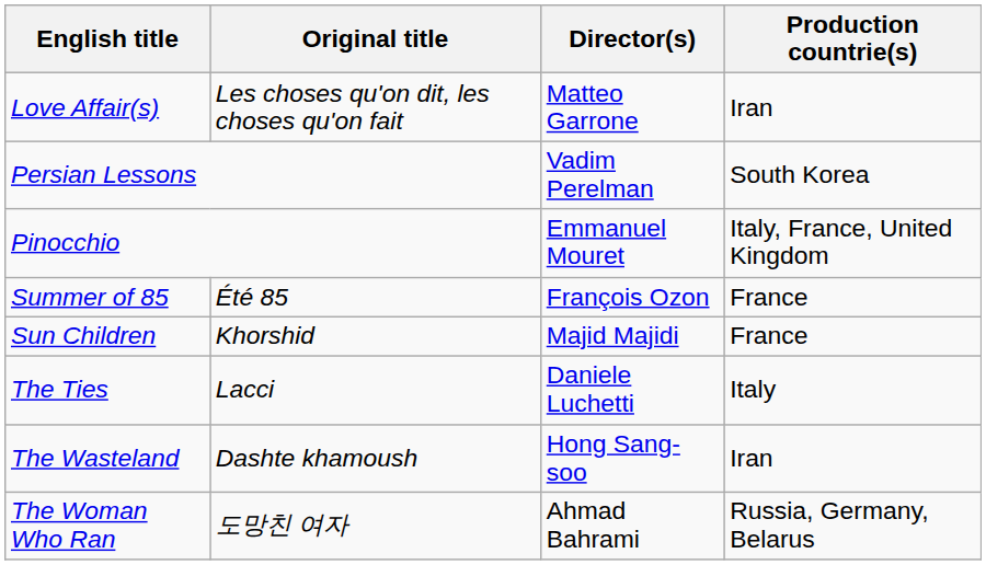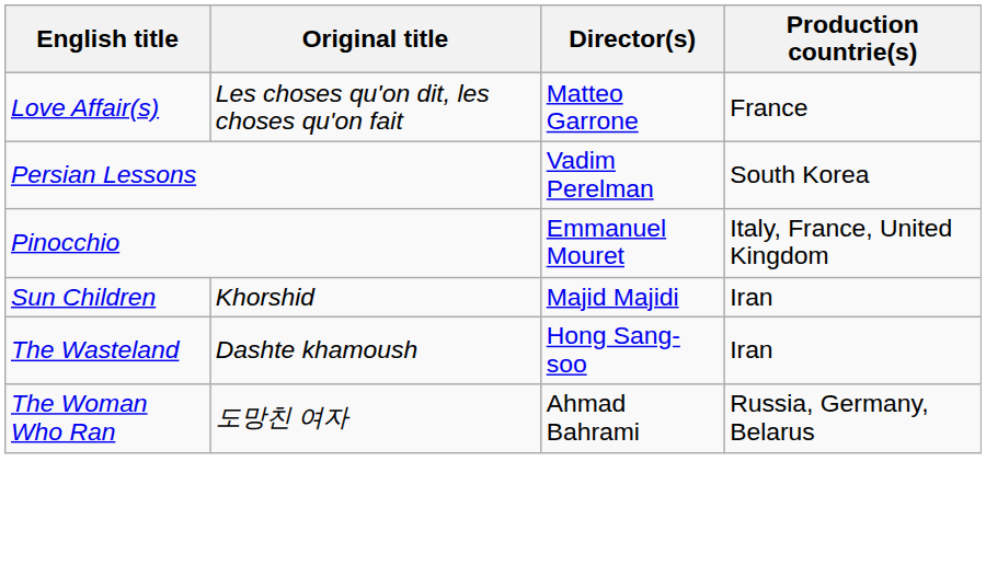Love Affair(s) | Production countrie(s): Iran -> France
- row: Summer of 85 | Été 85 | François Ozon | France
Sun Children | Production countrie(s): France -> Iran
- row: The Ties | Lacci | Daniele Luchetti | Italy
